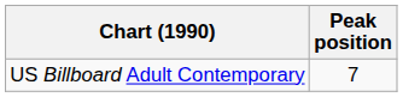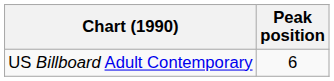US Billboard Adult Contemporary | Peak position: 7 -> 6
